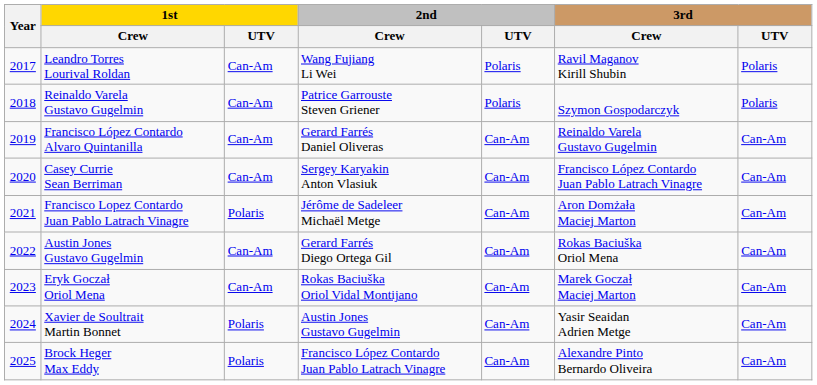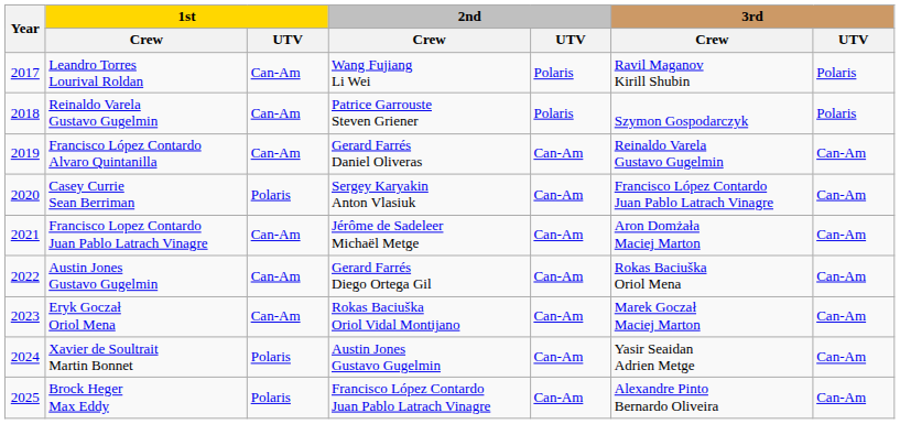Casey Currie Sean Berriman | 1st / UTV: Can-Am -> Polaris
Francisco Lopez Contardo Juan Pablo Latrach Vinagre | 1st / UTV: Polaris -> Can-Am
